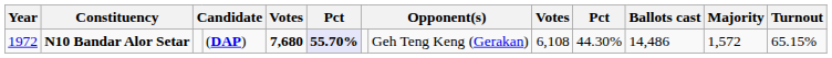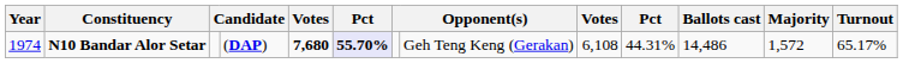N10 Bandar Alor Setar | Year: 1972 -> 1974
N10 Bandar Alor Setar | column 10: 44.30% -> 44.31%
N10 Bandar Alor Setar | Turnout: 65.15% -> 65.17%
